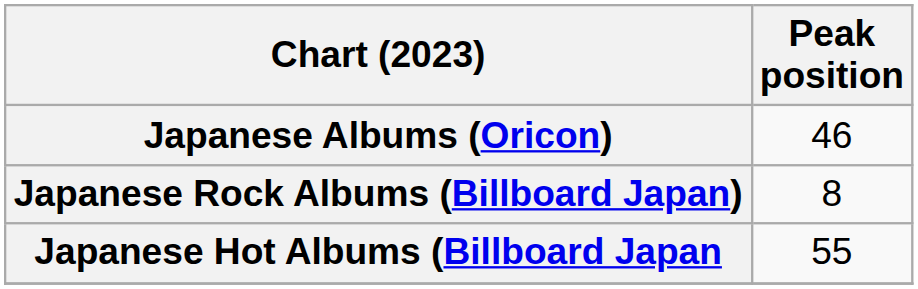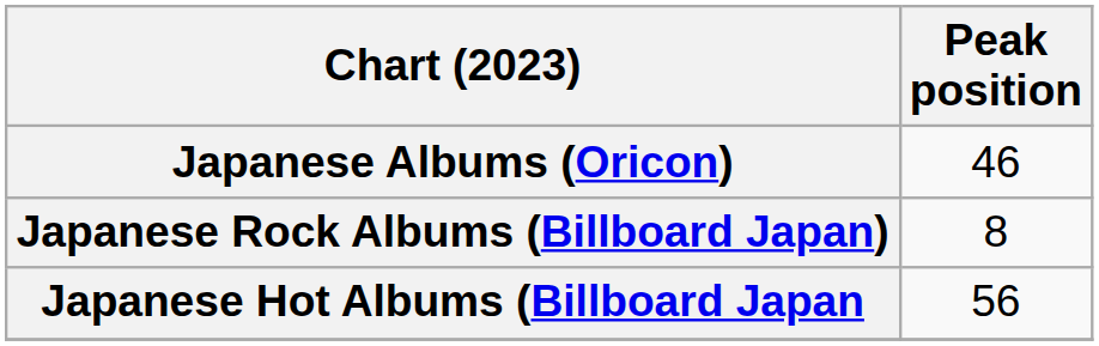Japanese Hot Albums (Billboard Japan | Peak position: 55 -> 56
